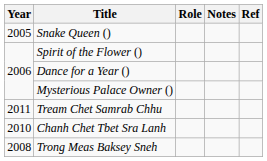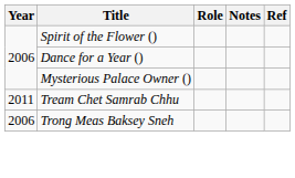- row: 2005 | Snake Queen ()
- row: 2010 | Chanh Chet Tbet Sra Lanh
Trong Meas Baksey Sneh | Year: 2008 -> 2006
